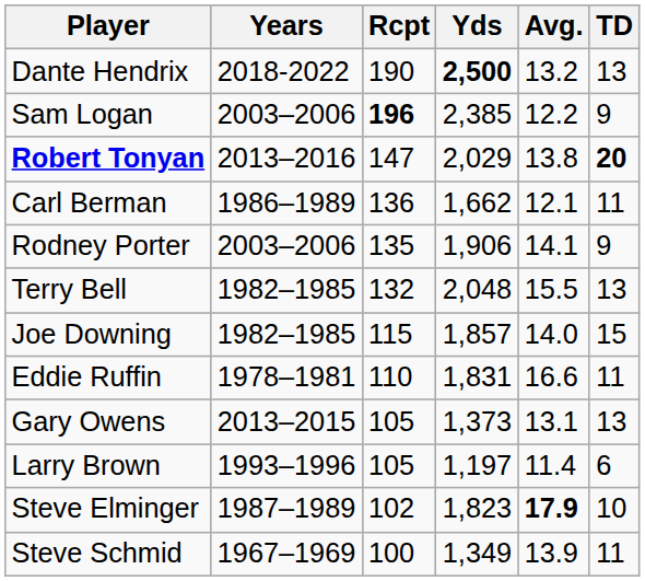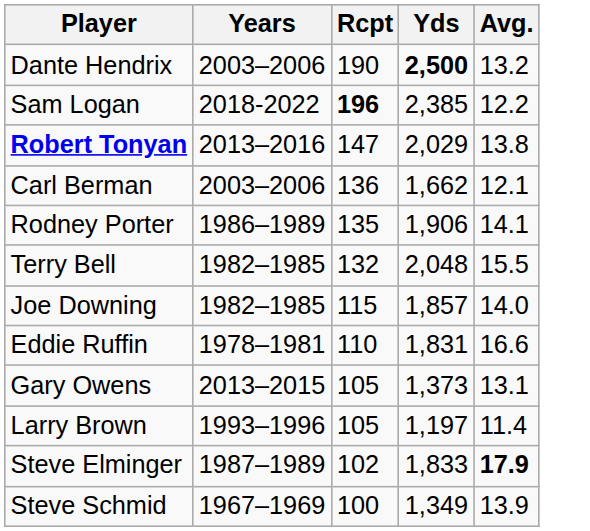- column: TD | 13 | 9 | 20 | 11 | 9 | 13 | 15 | 11 | 13 | 6 | 10 | 11
Dante Hendrix | Years: 2018-2022 -> 2003–2006
Sam Logan | Years: 2003–2006 -> 2018-2022
Carl Berman | Years: 1986–1989 -> 2003–2006
Rodney Porter | Years: 2003–2006 -> 1986–1989
Steve Elminger | Yds: 1,823 -> 1,833
